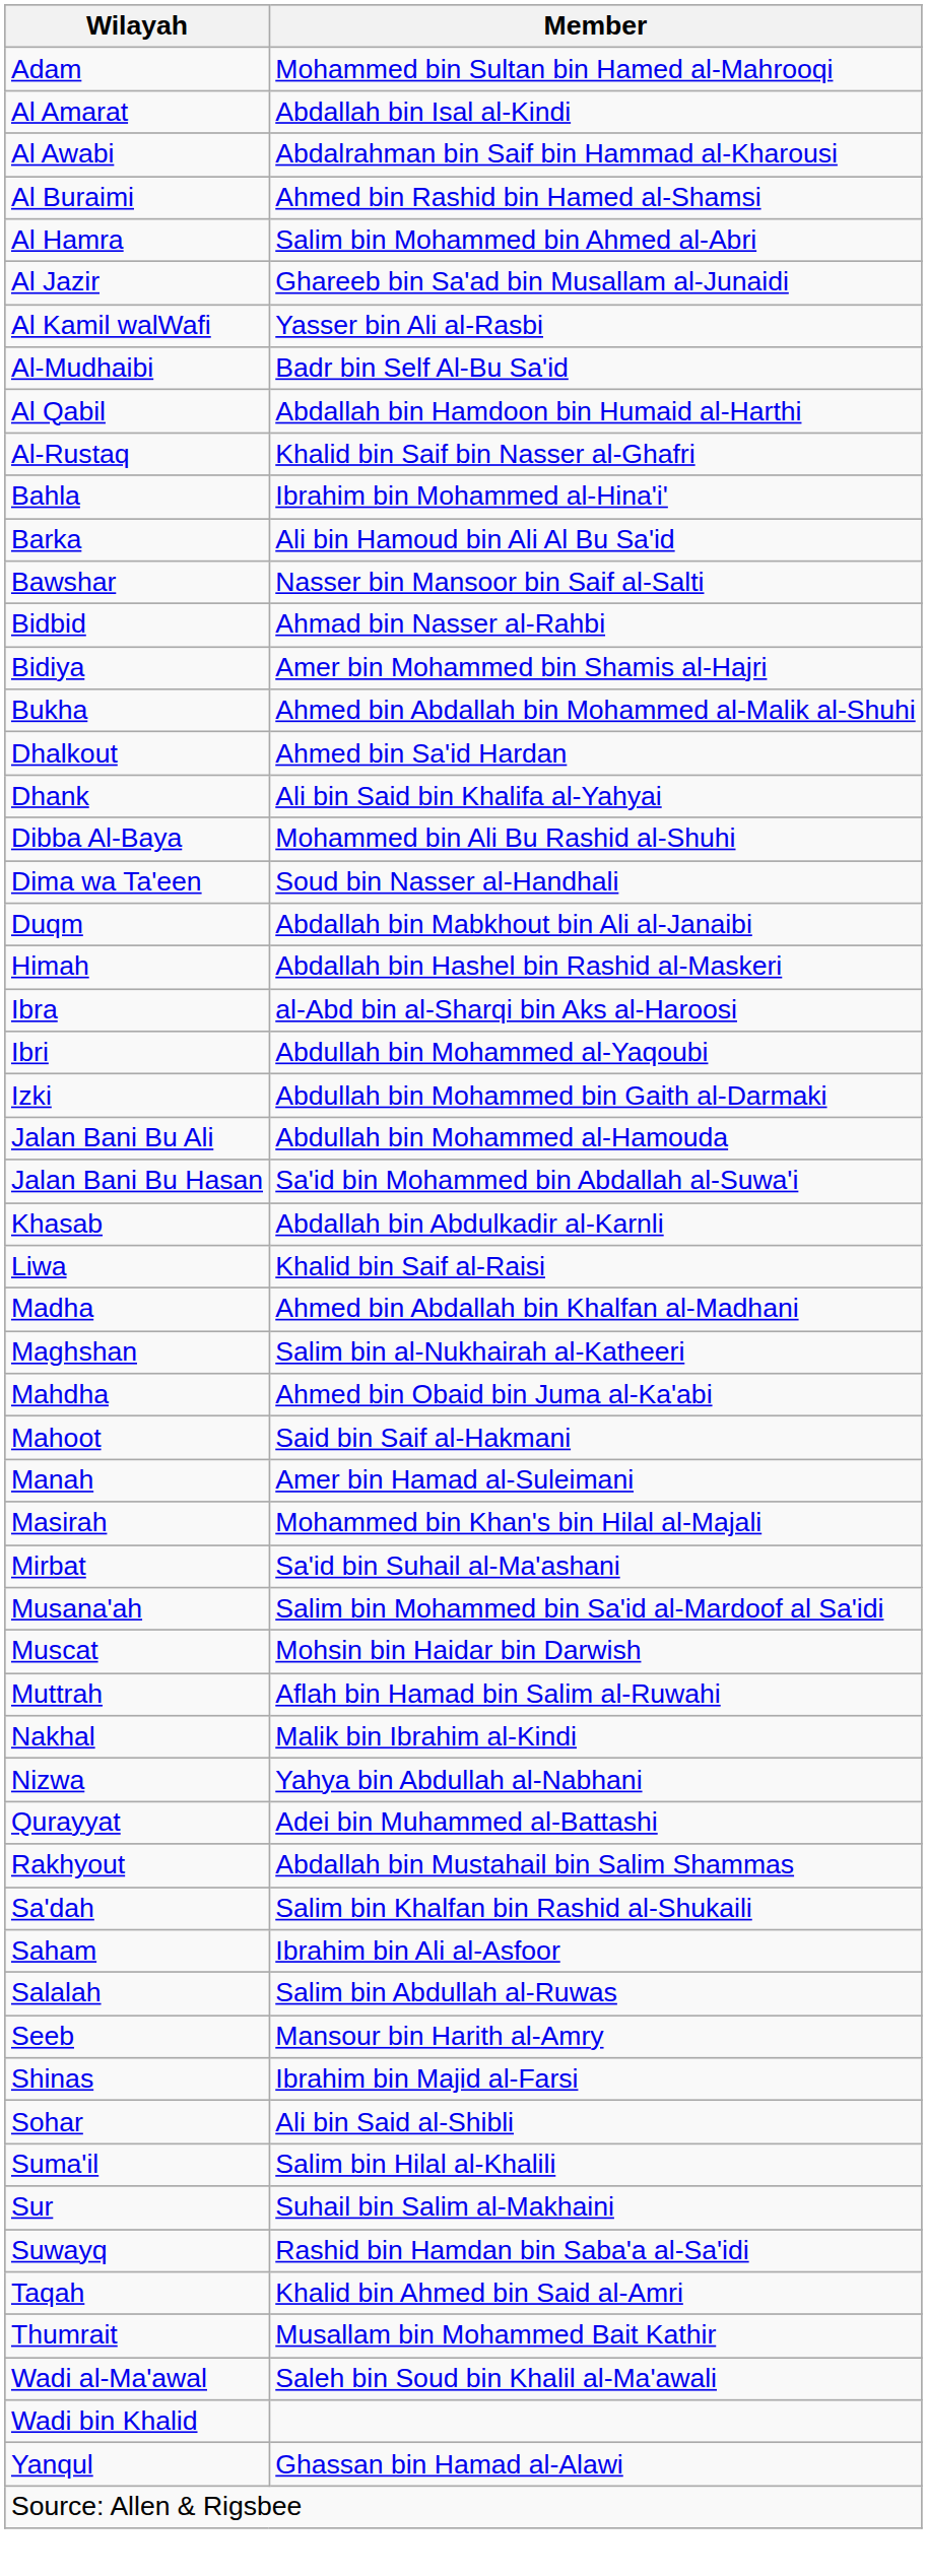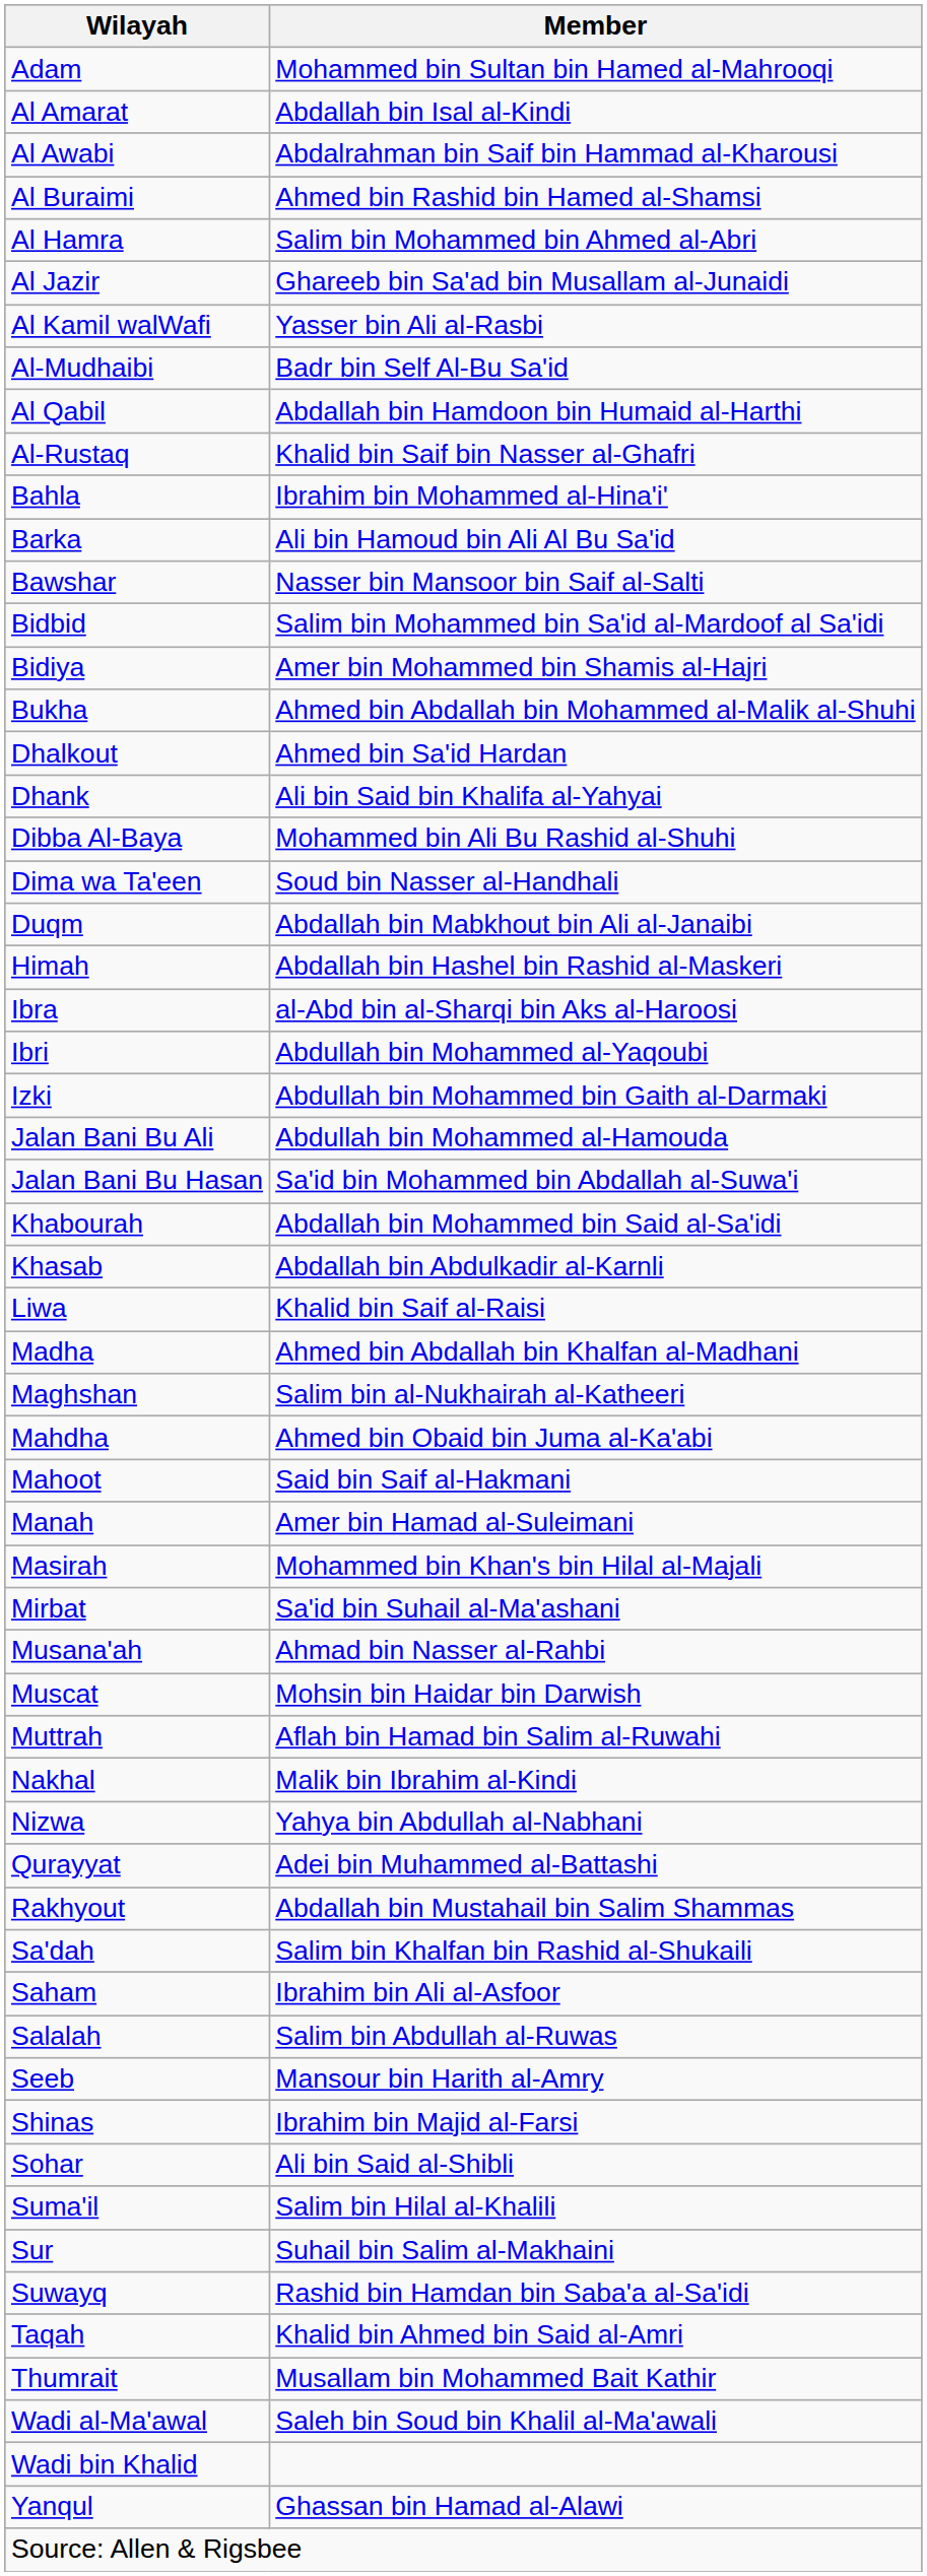Bidbid | Member: Ahmad bin Nasser al-Rahbi -> Salim bin Mohammed bin Sa'id al-Mardoof al Sa'idi
+ row: Khabourah | Abdallah bin Mohammed bin Said al-Sa'idi
Musana'ah | Member: Salim bin Mohammed bin Sa'id al-Mardoof al Sa'idi -> Ahmad bin Nasser al-Rahbi
